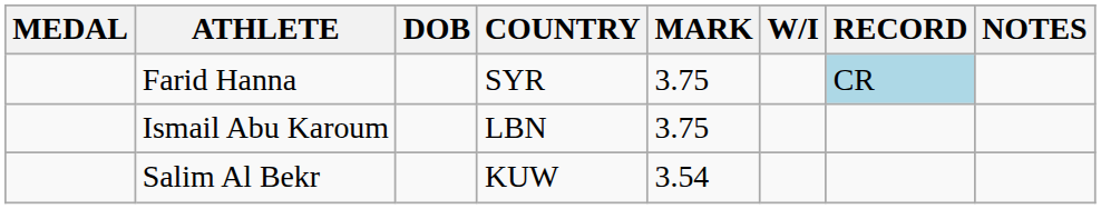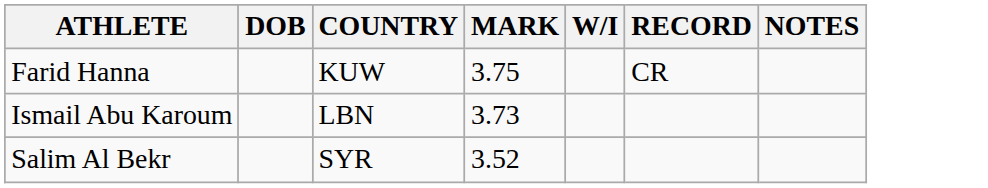- column: MEDAL
Farid Hanna | COUNTRY: SYR -> KUW
Farid Hanna | RECORD: lightblue background -> no background
Ismail Abu Karoum | MARK: 3.75 -> 3.73
Salim Al Bekr | COUNTRY: KUW -> SYR
Salim Al Bekr | MARK: 3.54 -> 3.52
